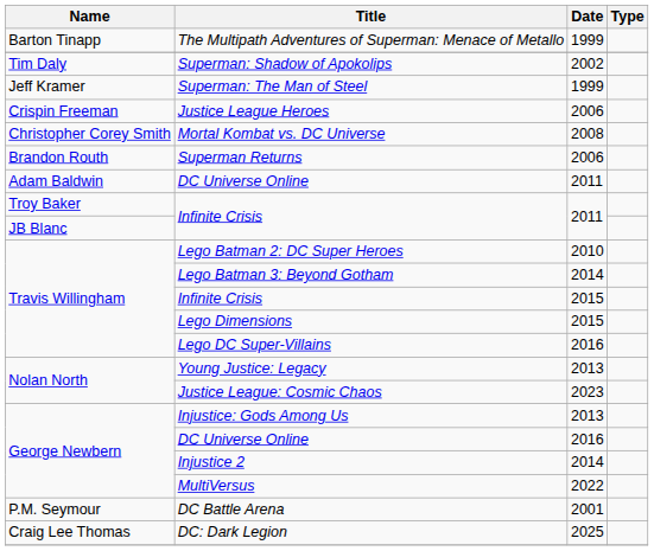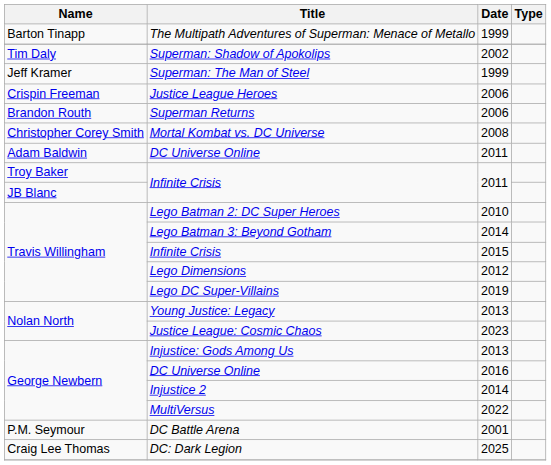rows swapped: Superman Returns <-> Mortal Kombat vs. DC Universe
Lego Dimensions | Date: 2015 -> 2012
Lego DC Super-Villains | Date: 2016 -> 2019
